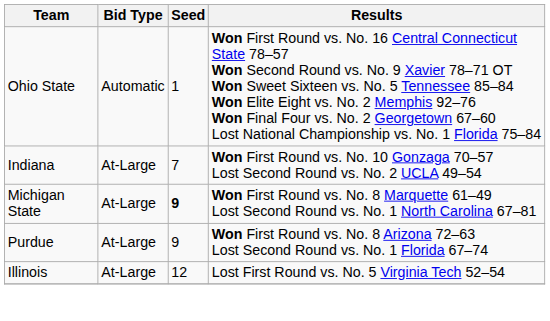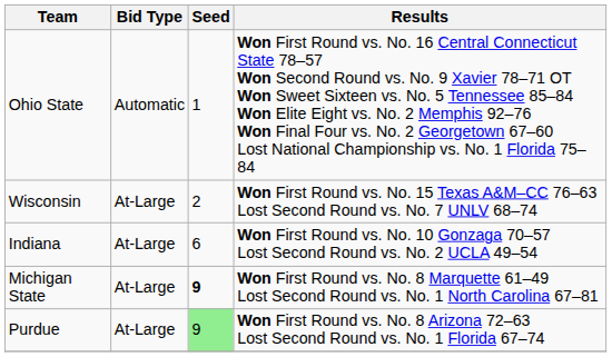+ row: Wisconsin | At-Large | 2 | Won First Round vs. No. 15 Texas A&M–CC 76–63 Lost Second Round vs. No. 7 UNLV 68–74
Indiana | Seed: 7 -> 6
Purdue | Seed: no background -> lightgreen background
- row: Illinois | At-Large | 12 | Lost First Round vs. No. 5 Virginia Tech 52–54
